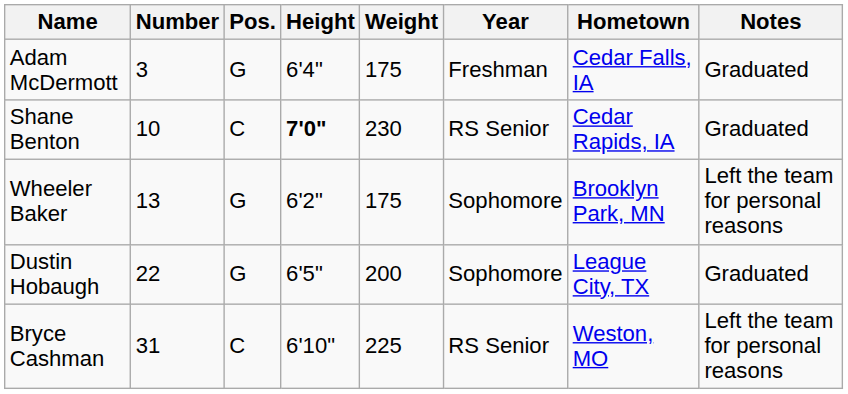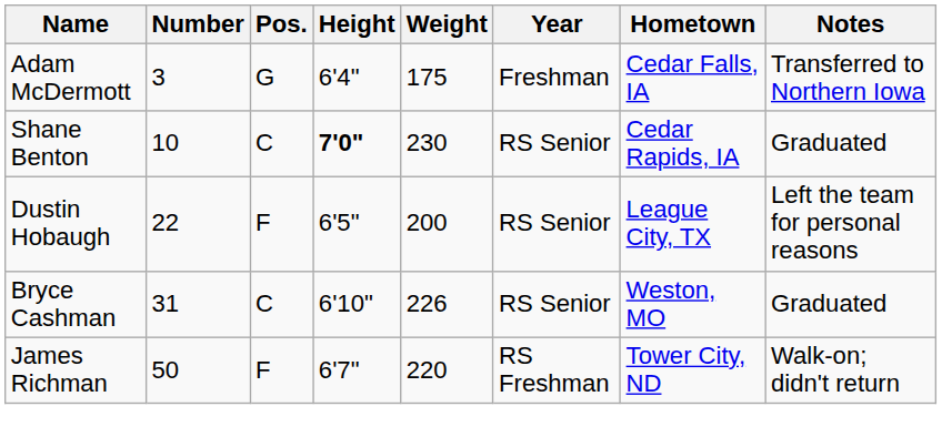Adam McDermott | Notes: Graduated -> Transferred to Northern Iowa
- row: Wheeler Baker | 13 | G | 6'2" | 175 | Sophomore | Brooklyn Park, MN | Left the team for personal reasons
Dustin Hobaugh | Pos.: G -> F
Dustin Hobaugh | Year: Sophomore -> RS Senior
Dustin Hobaugh | Notes: Graduated -> Left the team for personal reasons
Bryce Cashman | Weight: 225 -> 226
Bryce Cashman | Notes: Left the team for personal reasons -> Graduated
+ row: James Richman | 50 | F | 6'7" | 220 | RS Freshman | Tower City, ND | Walk-on; didn't return
